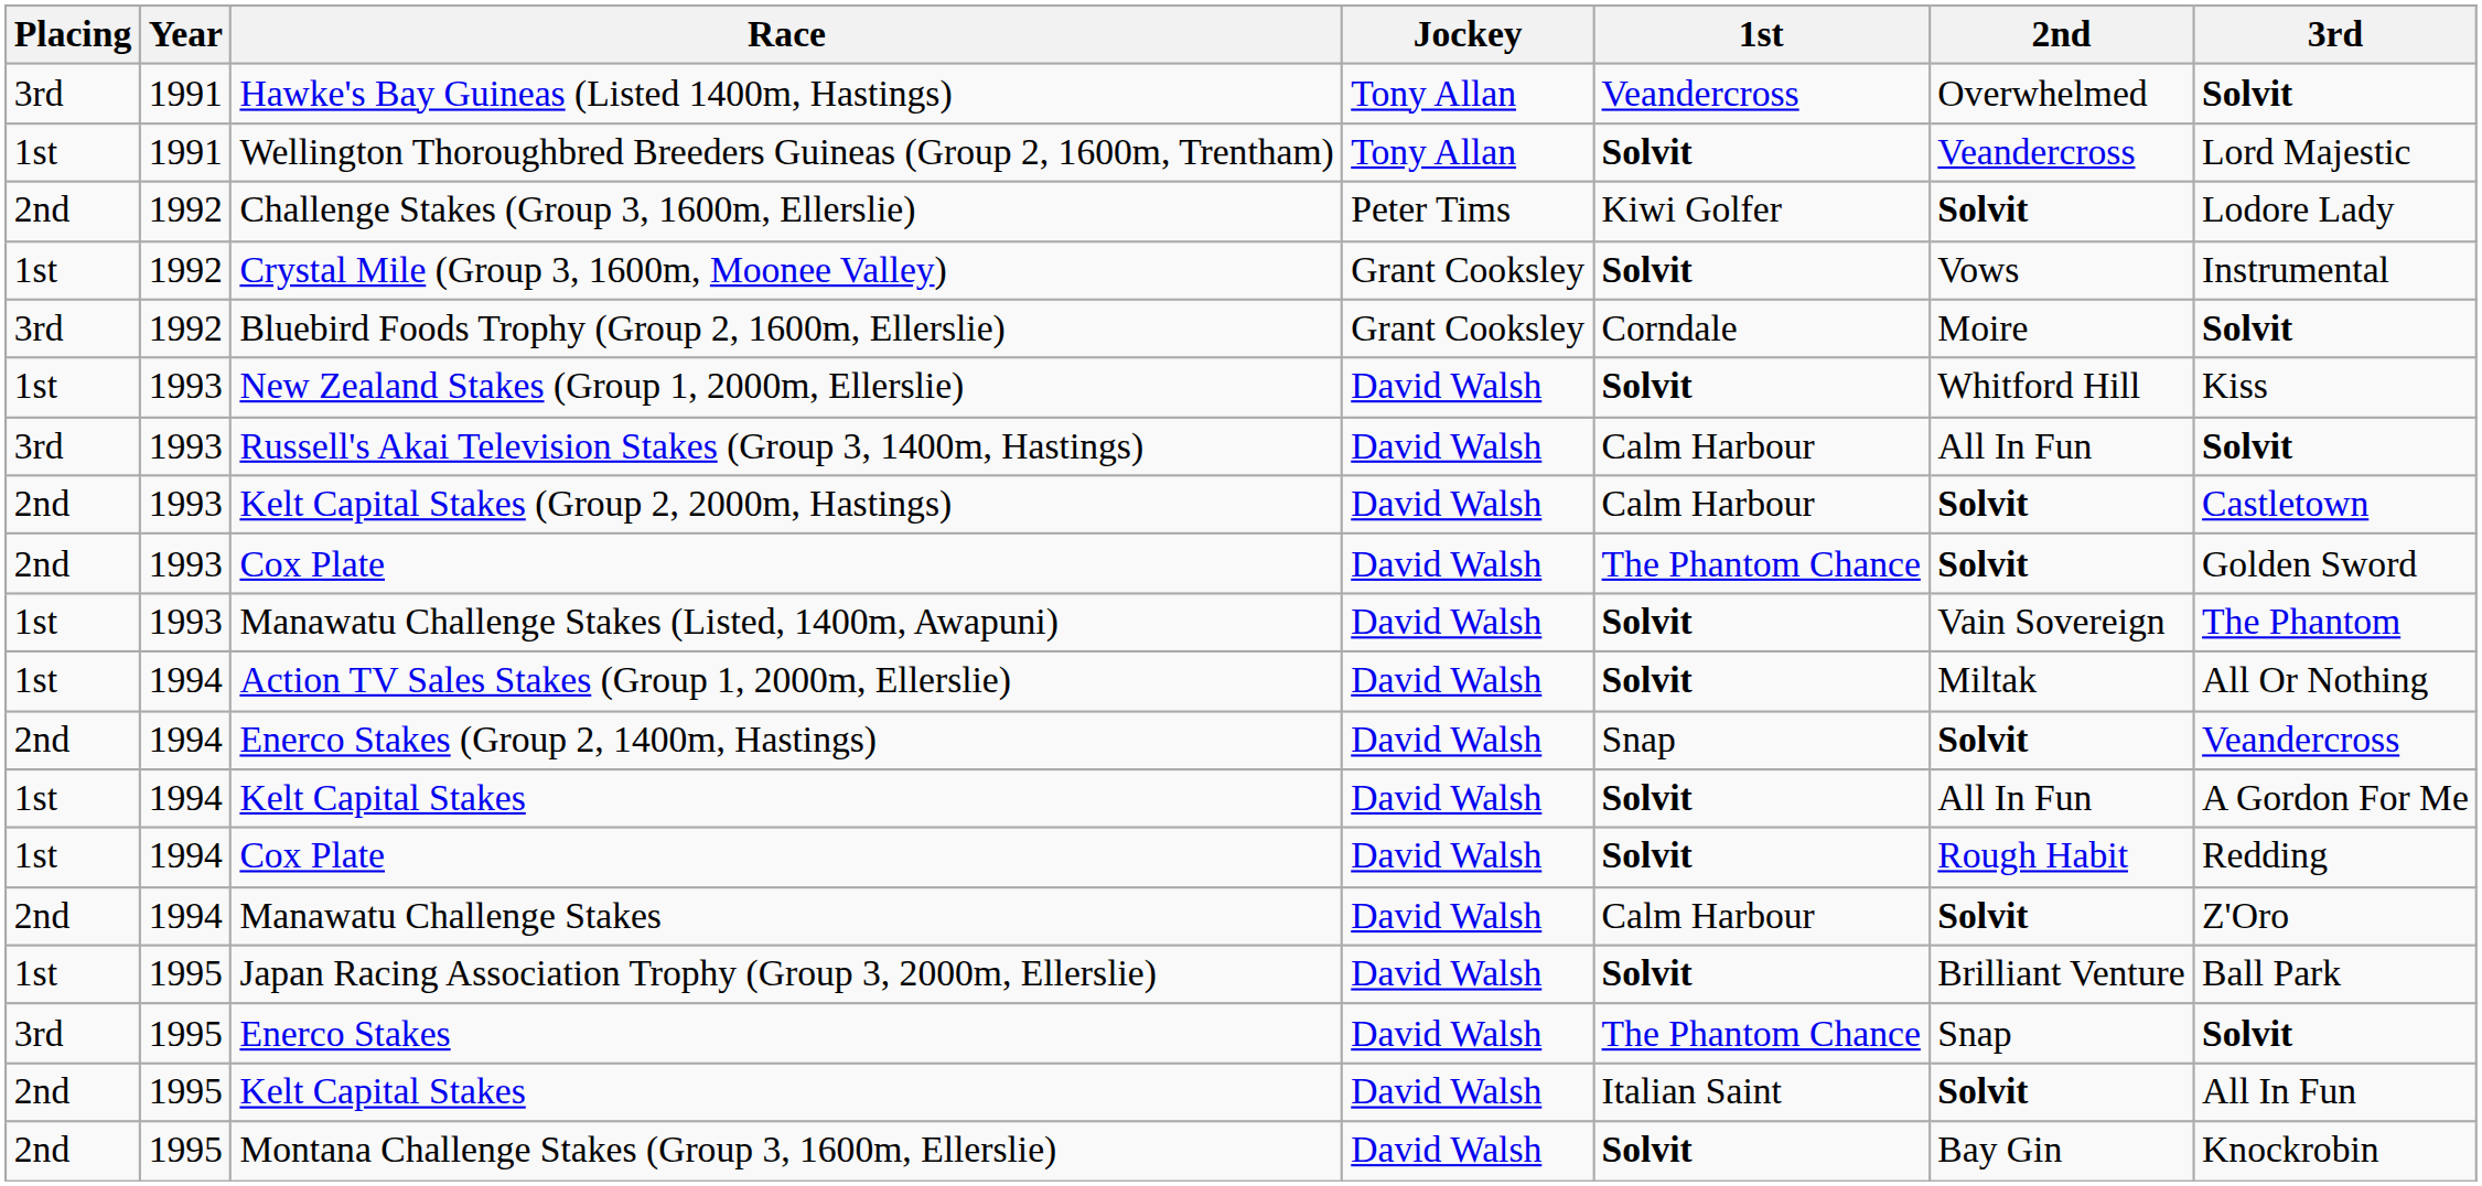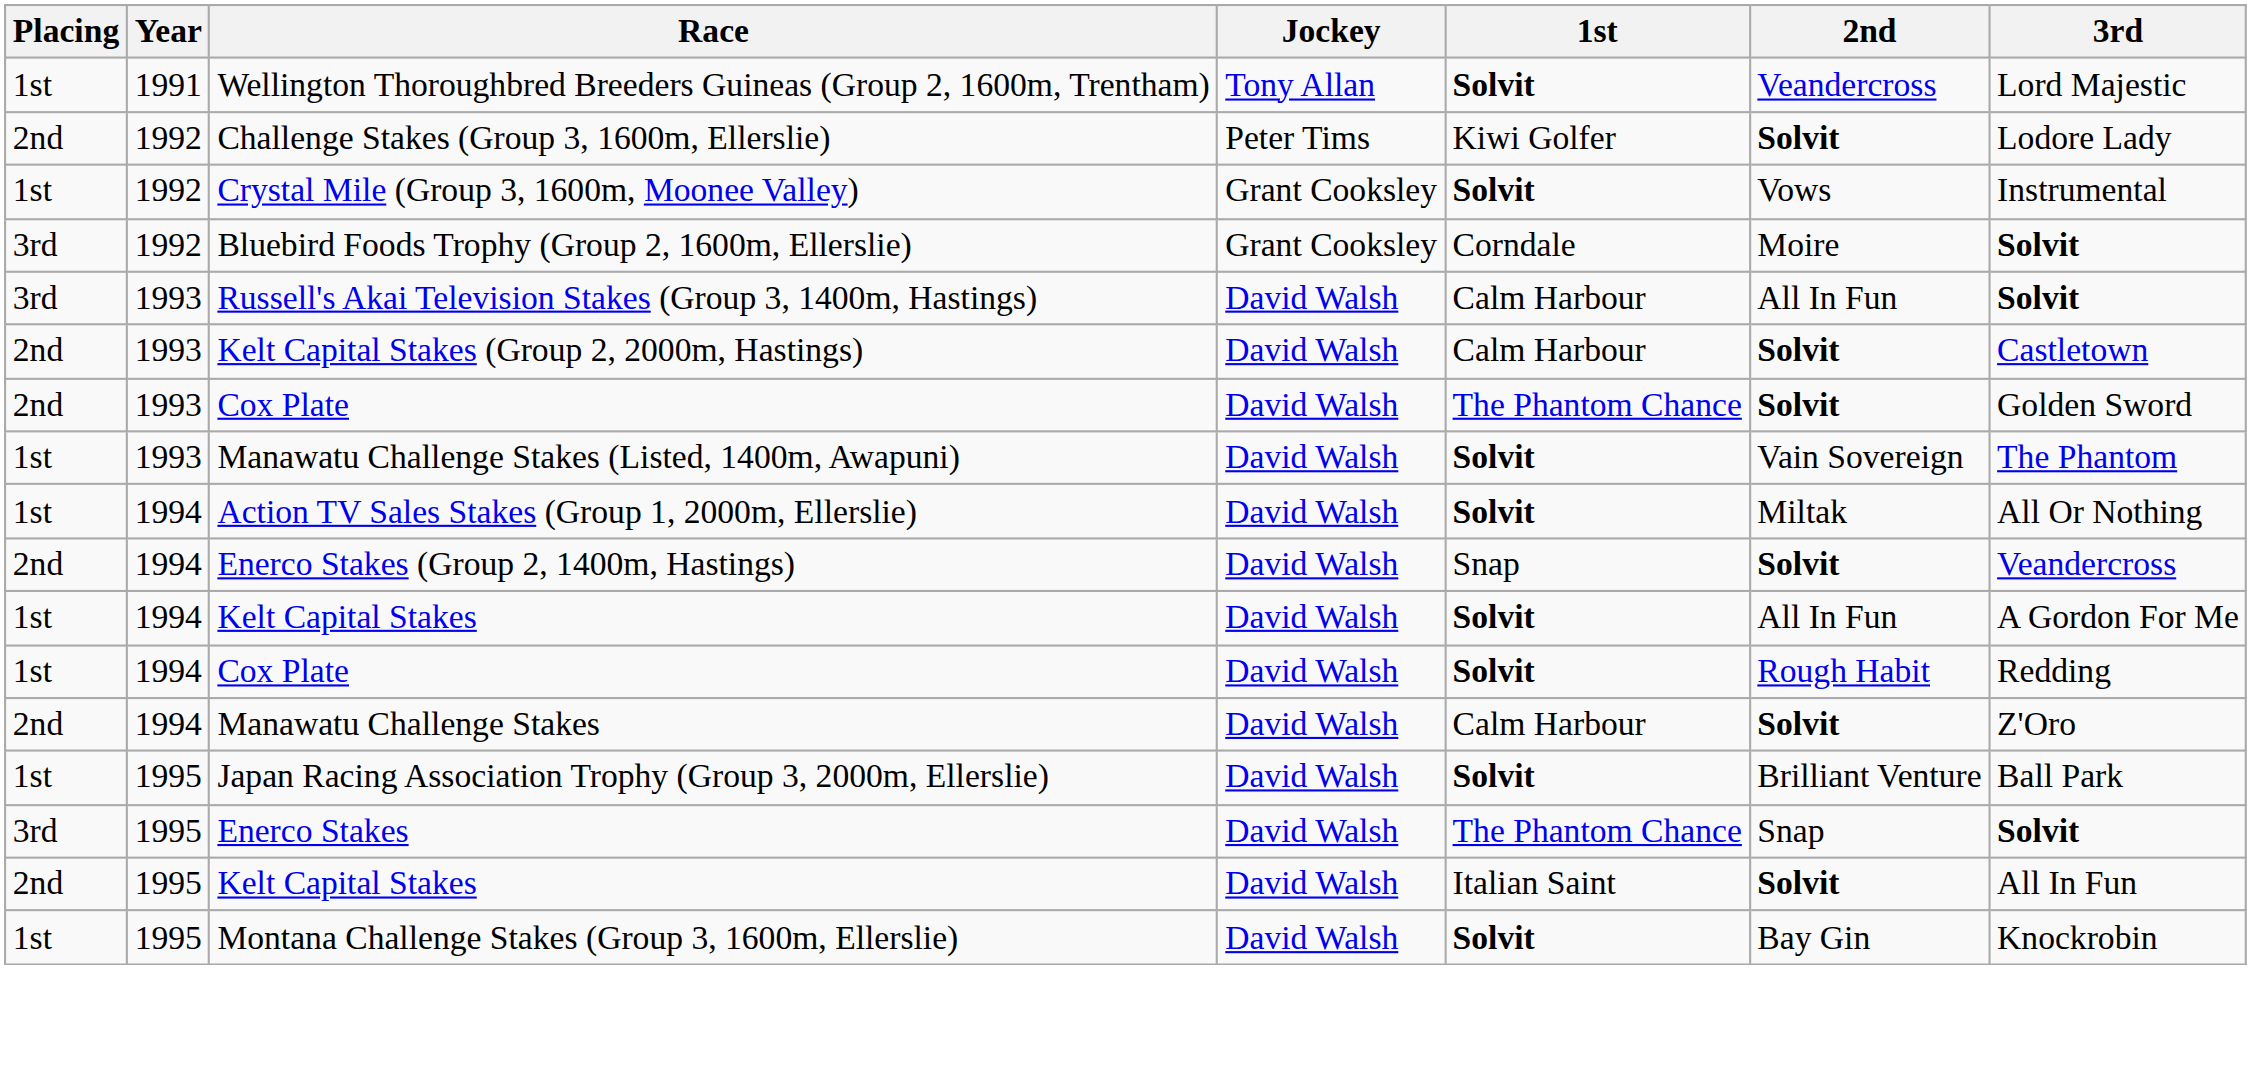- row: 3rd | 1991 | Hawke's Bay Guineas (Listed 1400m, Hastings) | Tony Allan | Veandercross | Overwhelmed | Solvit
- row: 1st | 1993 | New Zealand Stakes (Group 1, 2000m, Ellerslie) | David Walsh | Solvit | Whitford Hill | Kiss
Montana Challenge Stakes (Group 3, 1600m, Ellerslie) | Placing: 2nd -> 1st
